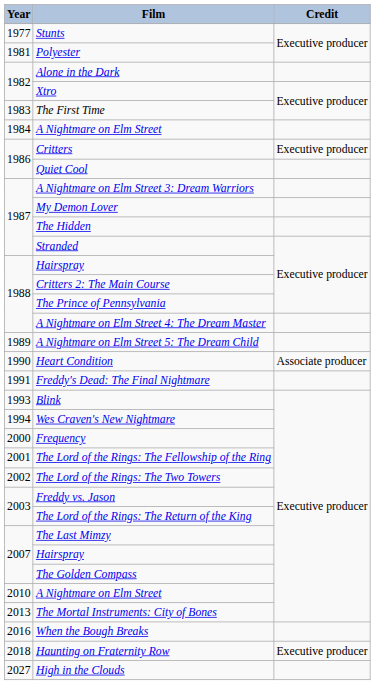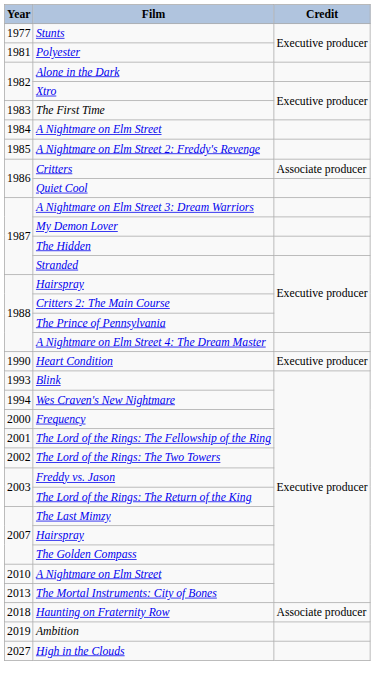+ row: 1985 | A Nightmare on Elm Street 2: Freddy's Revenge
Critters | Credit: Executive producer -> Associate producer
- row: 1989 | A Nightmare on Elm Street 5: The Dream Child
Heart Condition | Credit: Associate producer -> Executive producer
- row: 1991 | Freddy's Dead: The Final Nightmare
- row: 2016 | When the Bough Breaks
Haunting on Fraternity Row | Credit: Executive producer -> Associate producer
+ row: 2019 | Ambition
